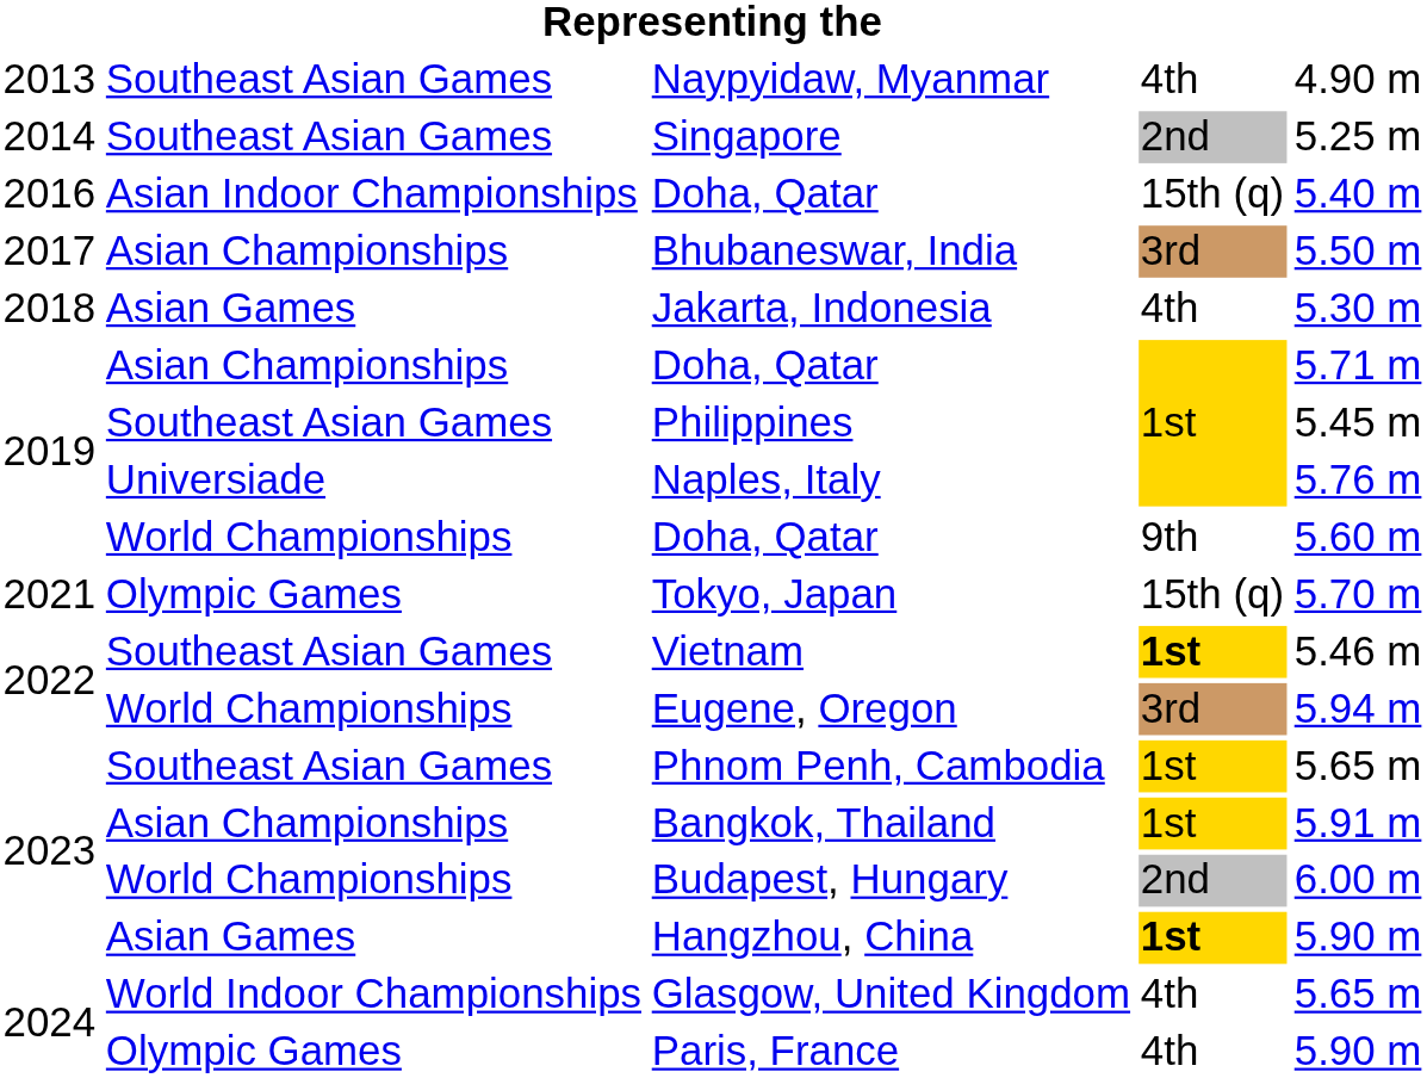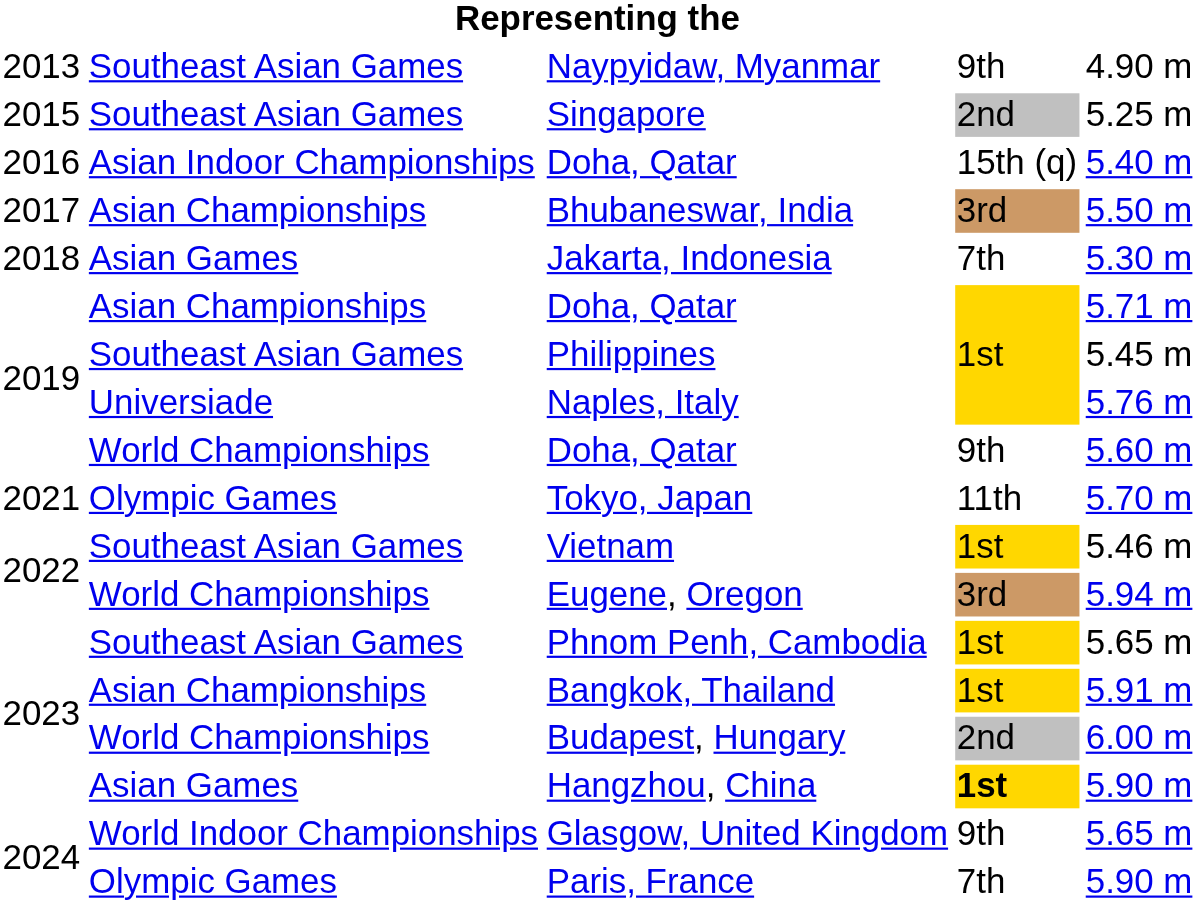Naypyidaw, Myanmar | column 4: 4th -> 9th
Singapore | column 1: 2014 -> 2015
Jakarta, Indonesia | column 4: 4th -> 7th
Tokyo, Japan | column 4: 15th (q) -> 11th
Vietnam | column 4: bold -> normal
Glasgow, United Kingdom | column 4: 4th -> 9th
Paris, France | column 4: 4th -> 7th
